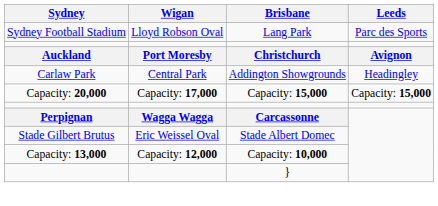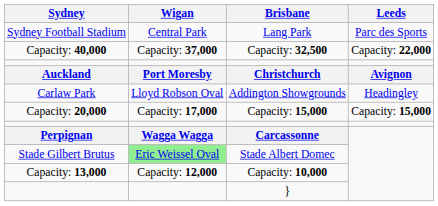Lang Park | Wigan: Lloyd Robson Oval -> Central Park
+ row: Capacity: 40,000 | Capacity: 37,000 | Capacity: 32,500 | Capacity: 22,000
Addington Showgrounds | Wigan: Central Park -> Lloyd Robson Oval
Stade Albert Domec | Wigan: no background -> lightgreen background
